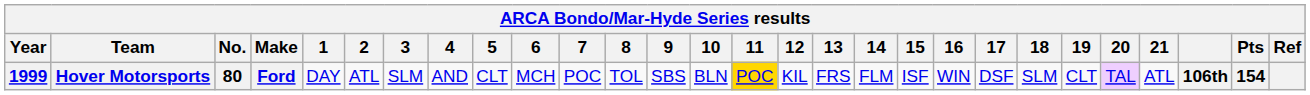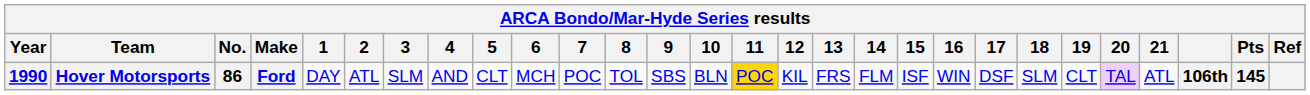Hover Motorsports | Year: 1999 -> 1990
Hover Motorsports | No.: 80 -> 86
Hover Motorsports | Pts: 154 -> 145
